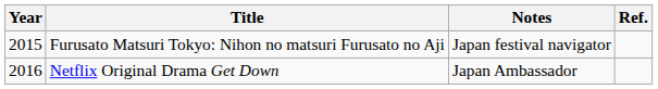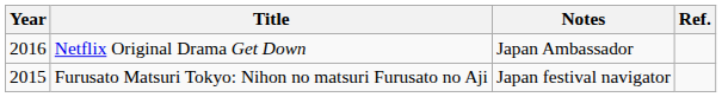rows swapped: Furusato Matsuri Tokyo: Nihon no matsuri Furusato no Aji <-> Netflix Original Drama Get Down
